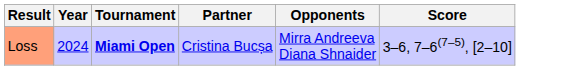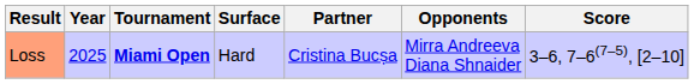+ column: Surface | Hard
Loss | Year: 2024 -> 2025
